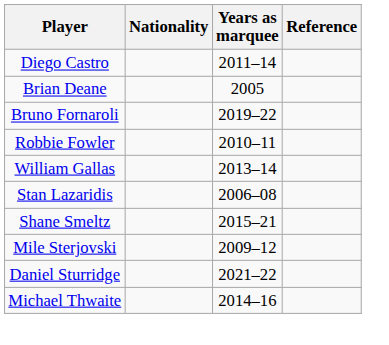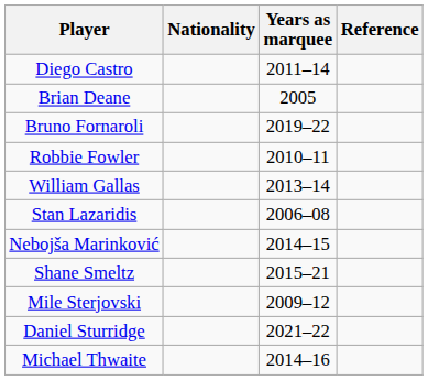+ row: Nebojša Marinković | 2014–15
